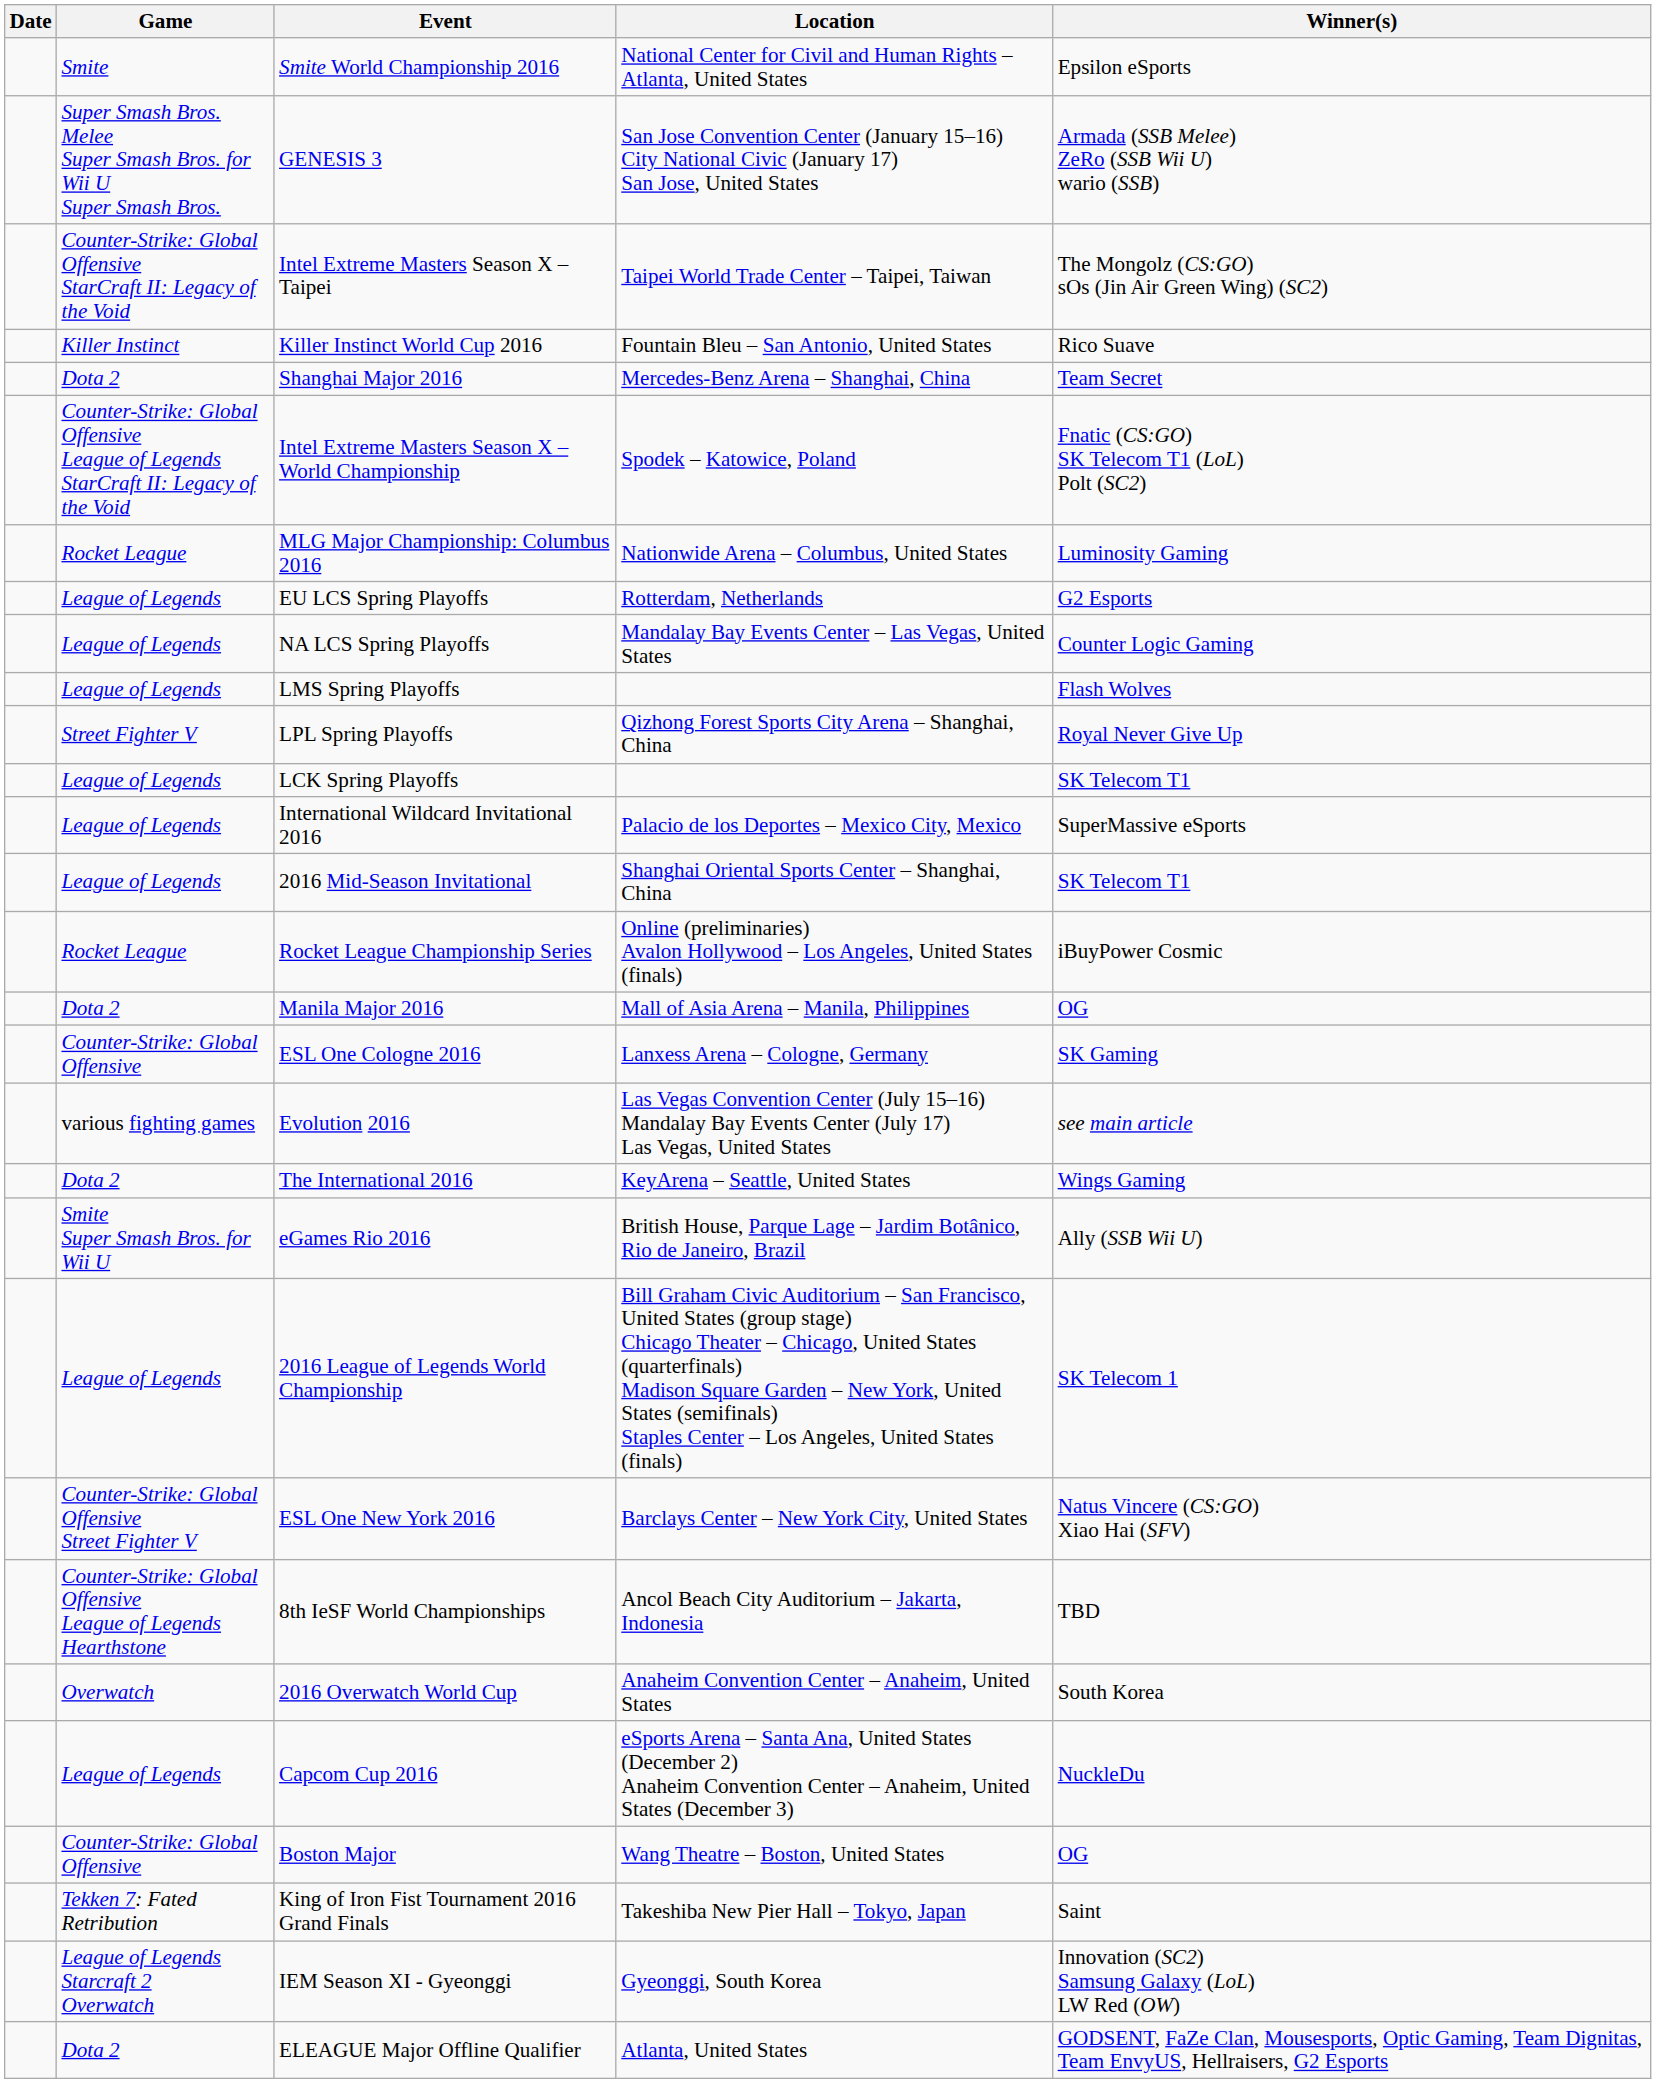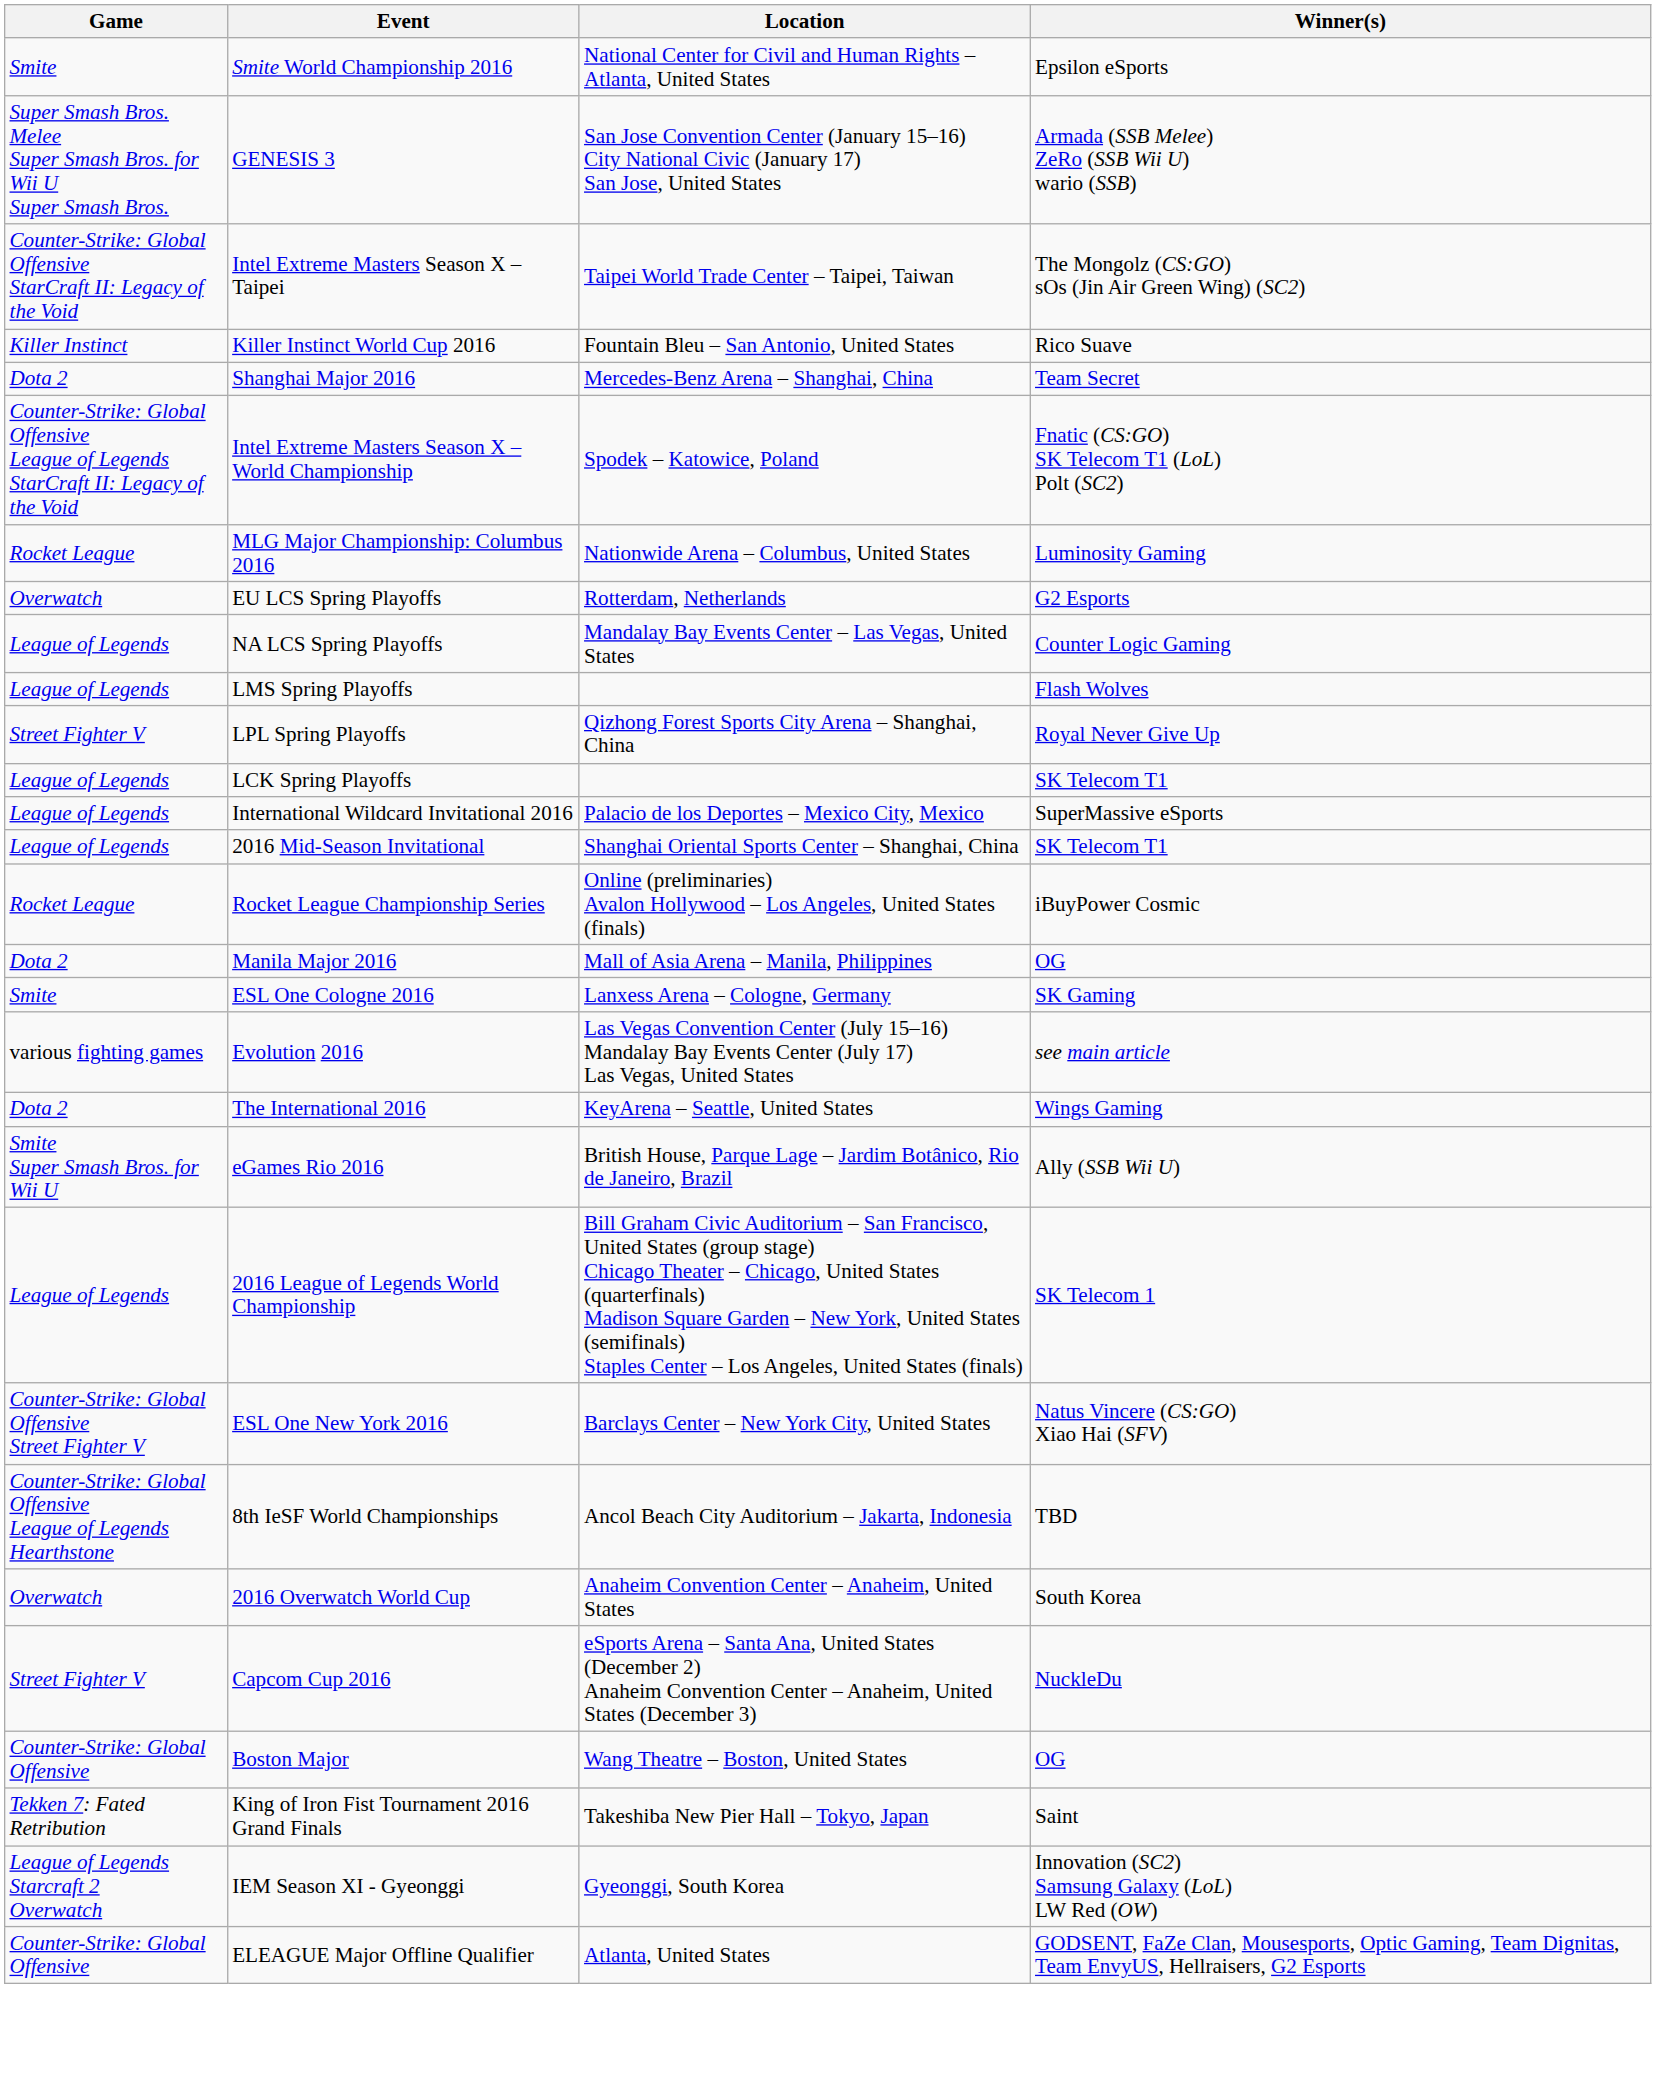- column: Date
EU LCS Spring Playoffs | Game: League of Legends -> Overwatch
ESL One Cologne 2016 | Game: Counter-Strike: Global Offensive -> Smite
Capcom Cup 2016 | Game: League of Legends -> Street Fighter V
ELEAGUE Major Offline Qualifier | Game: Dota 2 -> Counter-Strike: Global Offensive
